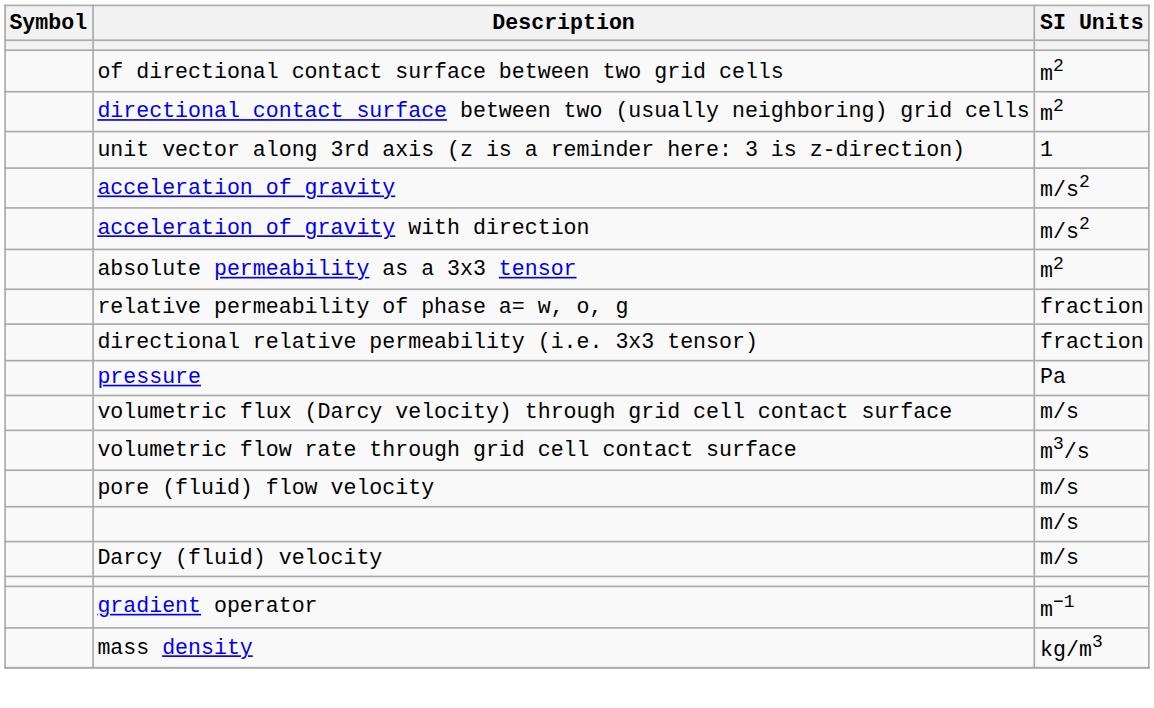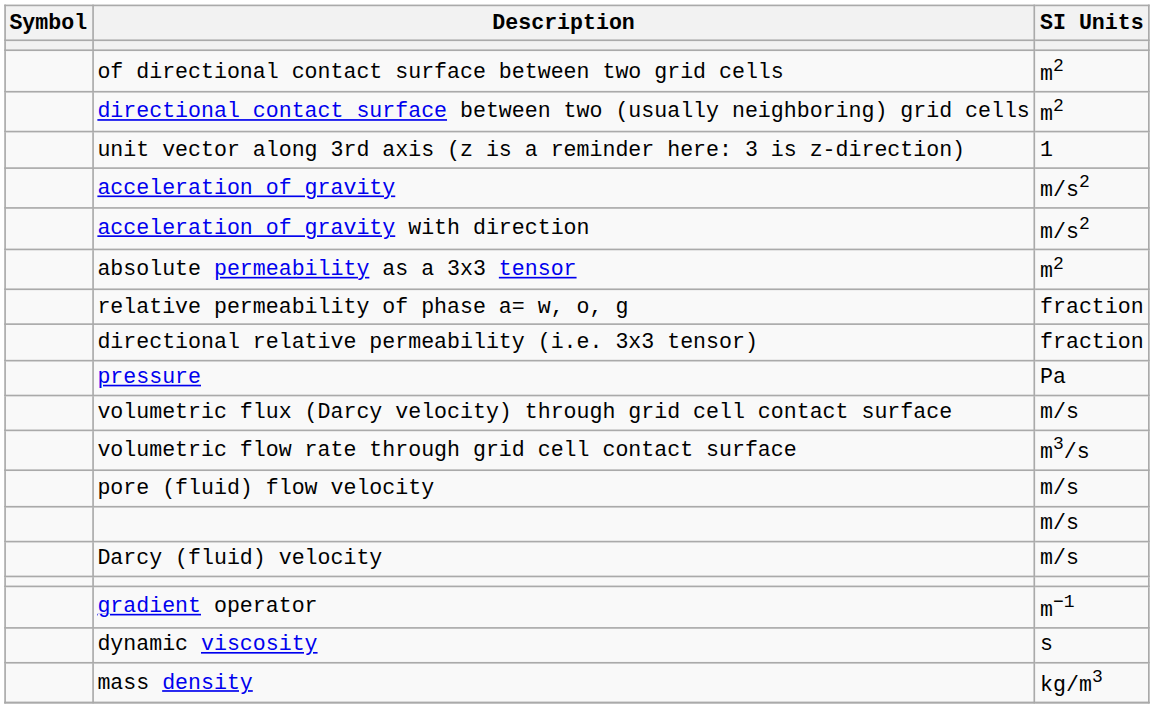+ row: dynamic viscosity | s
